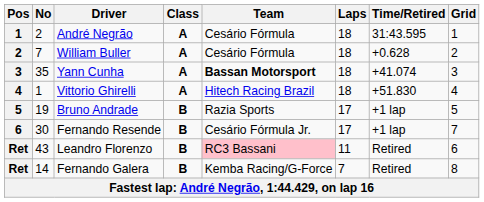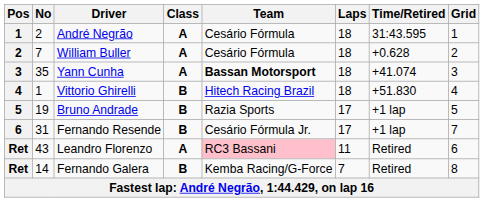Vittorio Ghirelli | Class: A -> B
Fernando Resende | No: 30 -> 31
Leandro Florenzo | Class: B -> A
